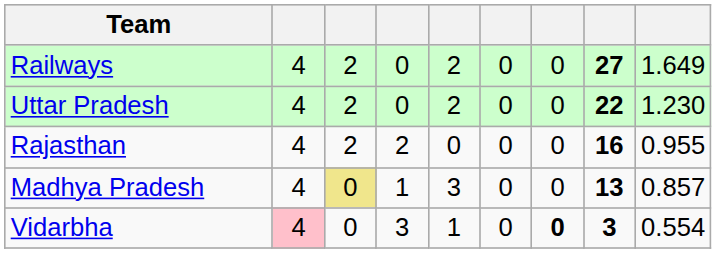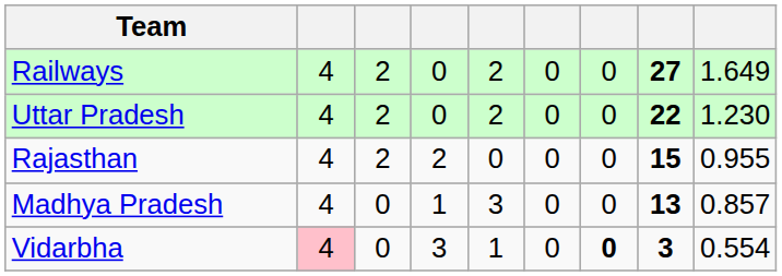Rajasthan | column 8: 16 -> 15
Madhya Pradesh | column 3: khaki background -> no background
